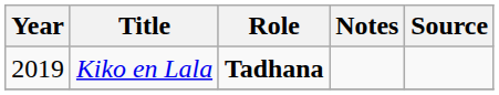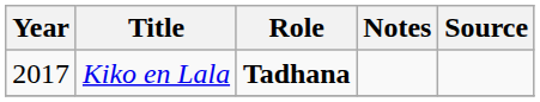Kiko en Lala | Year: 2019 -> 2017
